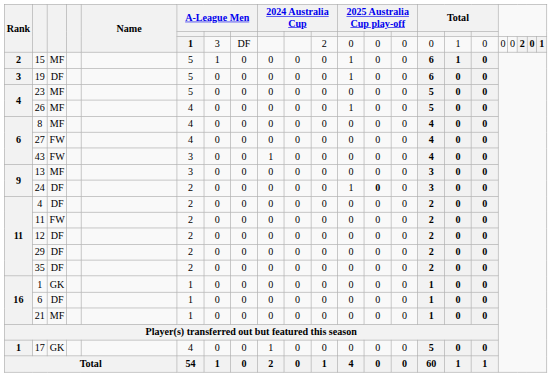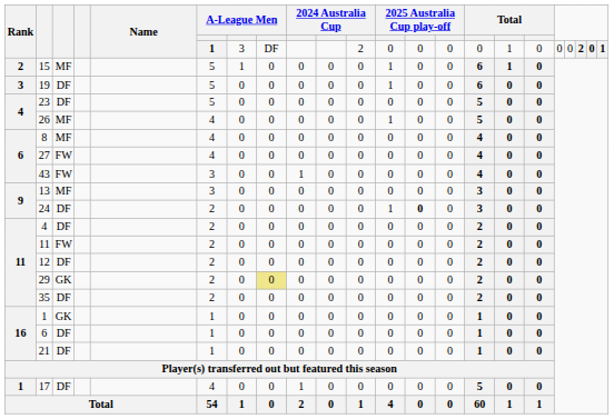23 | column 3: MF -> DF
29 | column 3: DF -> GK
29 | column 8: no background -> khaki background
21 | column 3: MF -> DF
17 | column 3: GK -> DF
